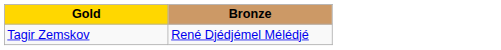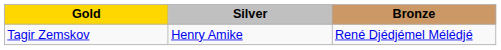+ column: Silver | Henry Amike
